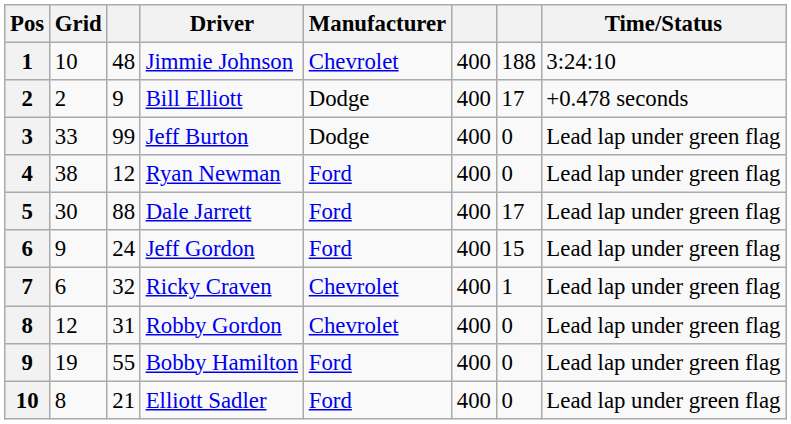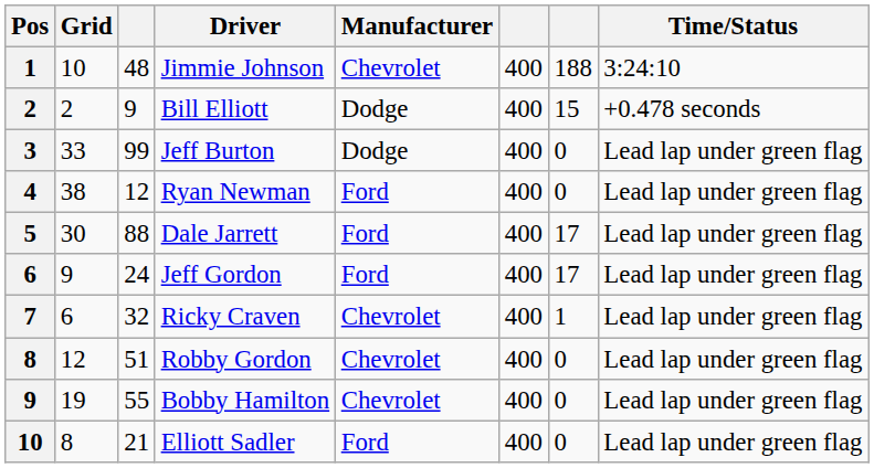Bill Elliott | column 7: 17 -> 15
Jeff Gordon | column 7: 15 -> 17
Robby Gordon | column 3: 31 -> 51
Bobby Hamilton | Manufacturer: Ford -> Chevrolet
